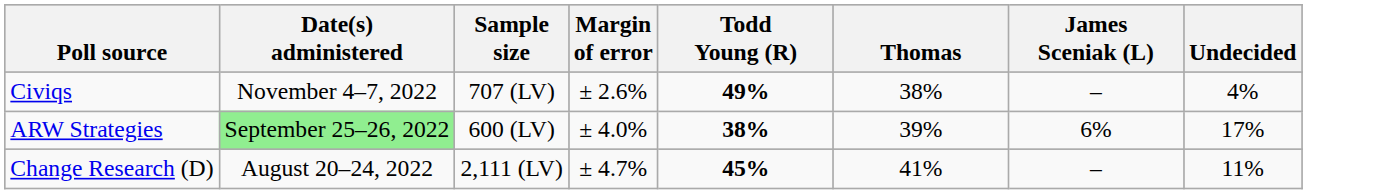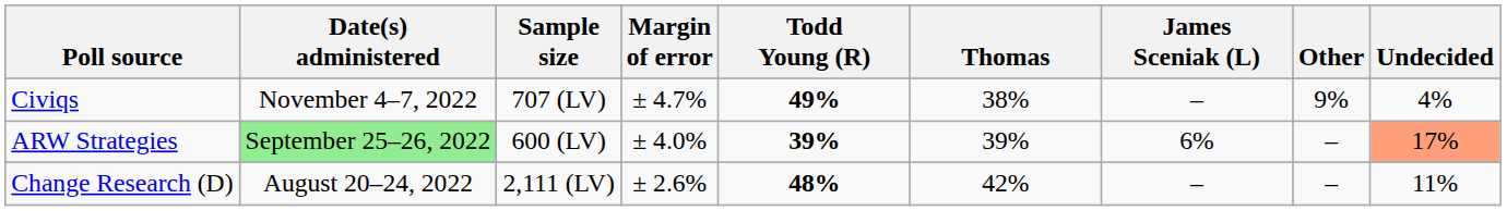+ column: Other | 9% | – | –
Civiqs | Margin of error: ± 2.6% -> ± 4.7%
ARW Strategies | Todd Young (R): 38% -> 39%
ARW Strategies | Undecided: no background -> lightsalmon background
Change Research (D) | Margin of error: ± 4.7% -> ± 2.6%
Change Research (D) | Todd Young (R): 45% -> 48%
Change Research (D) | Thomas: 41% -> 42%
